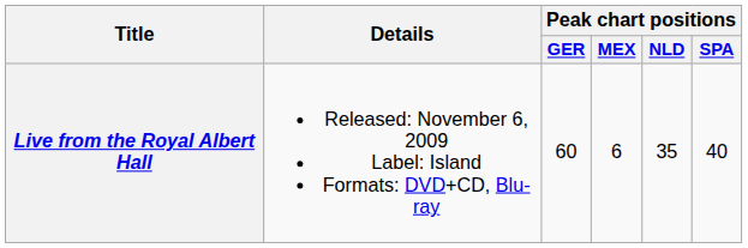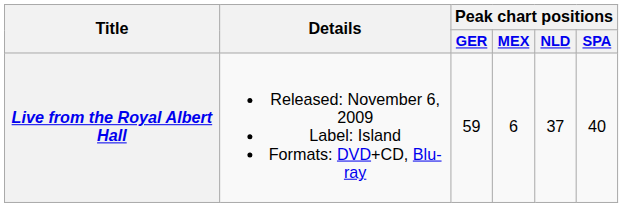Live from the Royal Albert Hall | Peak chart positions / GER: 60 -> 59
Live from the Royal Albert Hall | Peak chart positions / NLD: 35 -> 37
